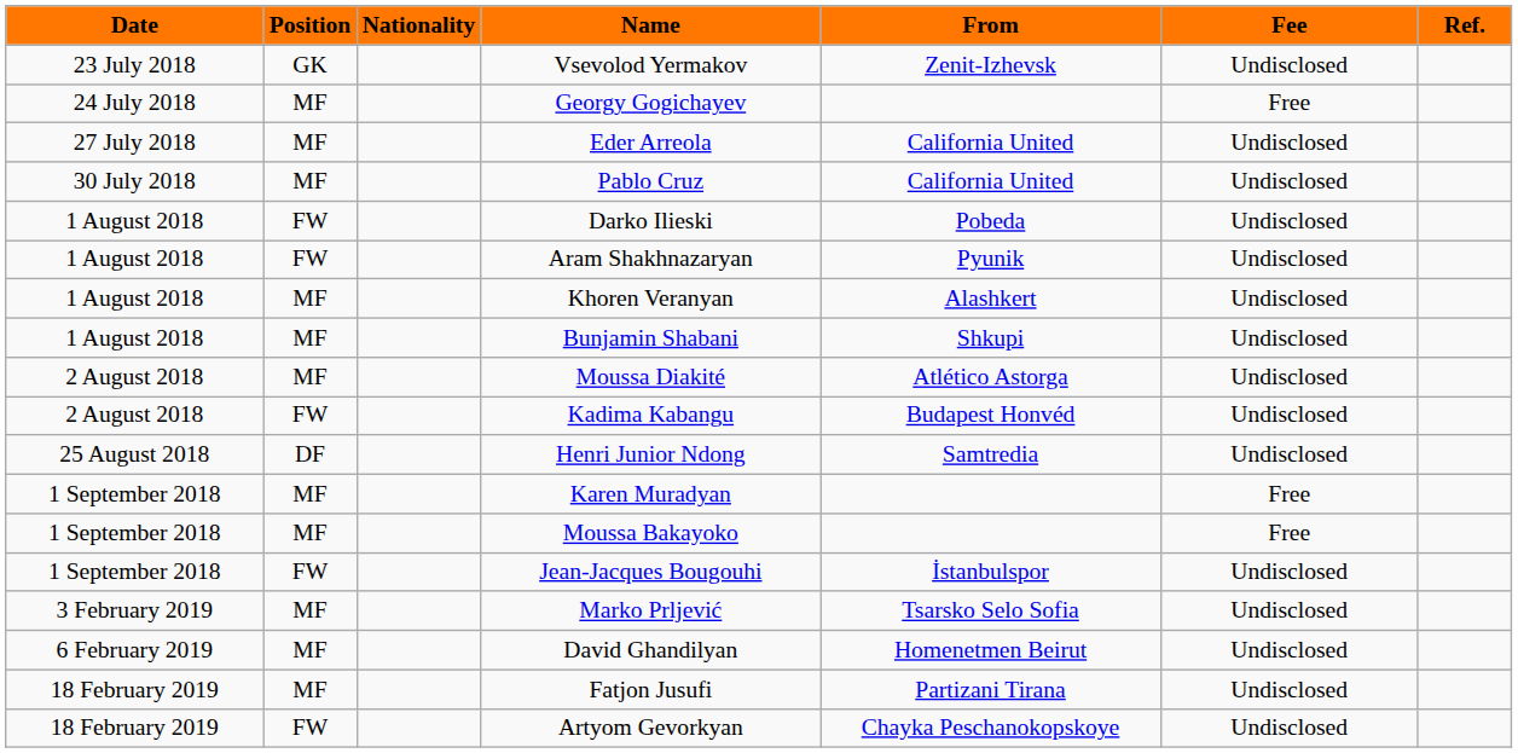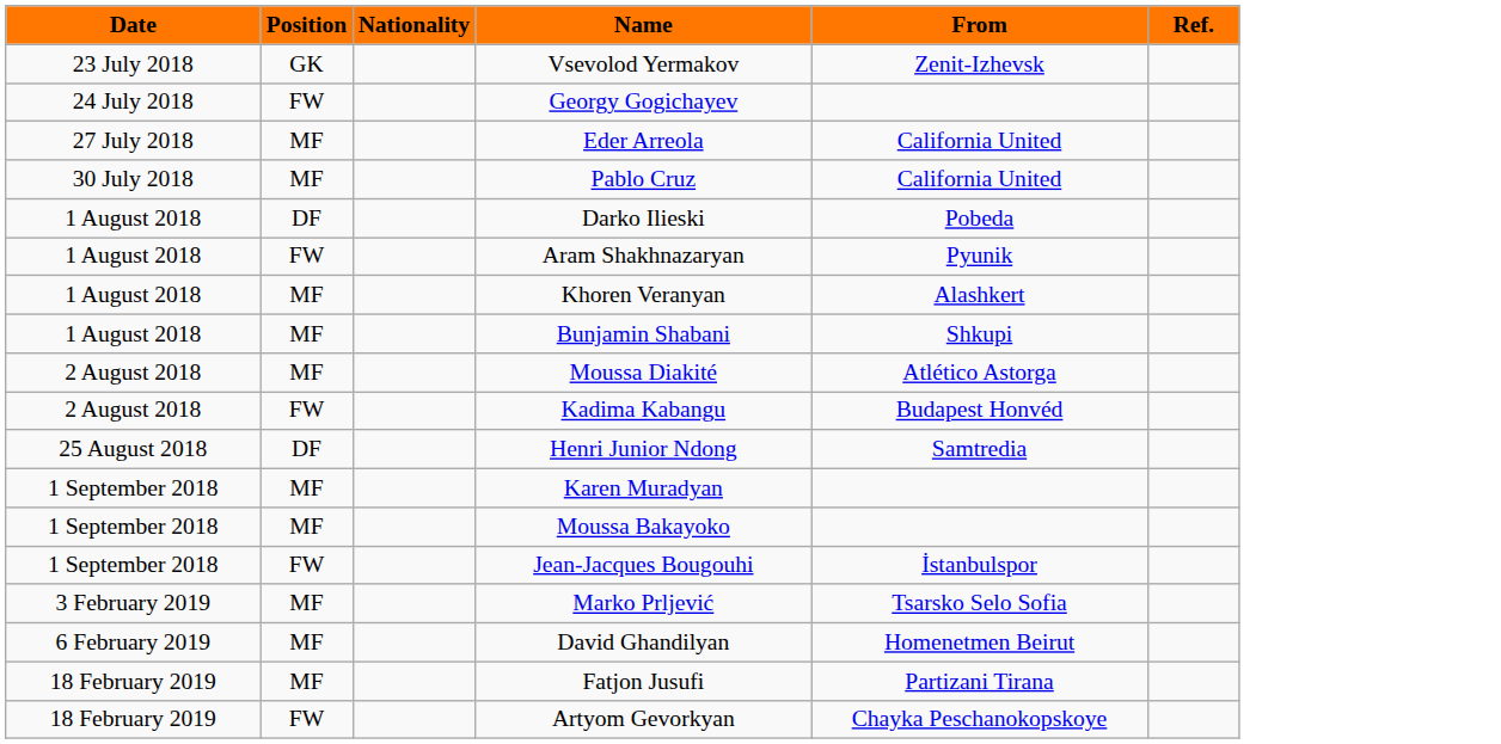- column: Fee | Undisclosed | Free | Undisclosed | Undisclosed | Undisclosed | Undisclosed | Undisclosed | Undisclosed | Undisclosed | Undisclosed | Undisclosed | Free | Free | Undisclosed | Undisclosed | Undisclosed | Undisclosed | Undisclosed
Georgy Gogichayev | Position: MF -> FW
Darko Ilieski | Position: FW -> DF
